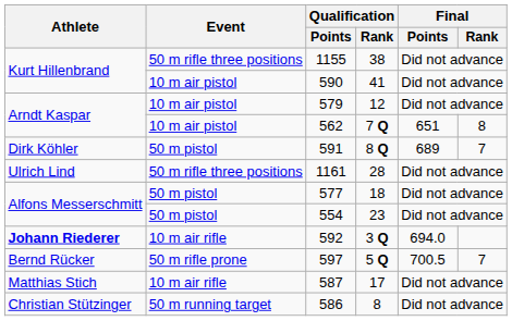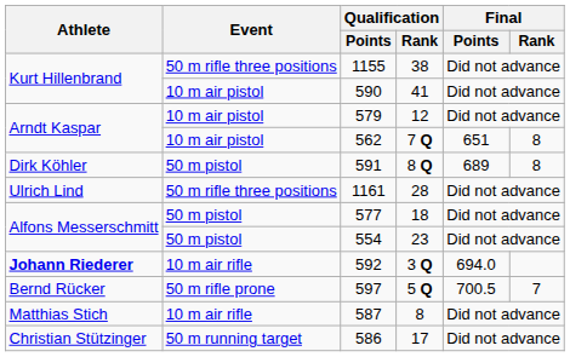591 | Final / Rank: 7 -> 8
587 | Qualification / Rank: 17 -> 8
586 | Qualification / Rank: 8 -> 17
